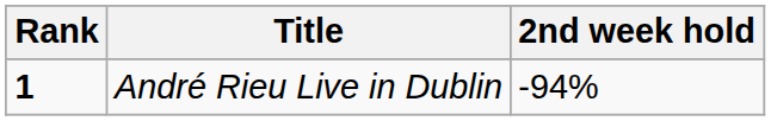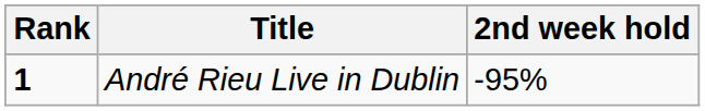André Rieu Live in Dublin | 2nd week hold: -94% -> -95%
